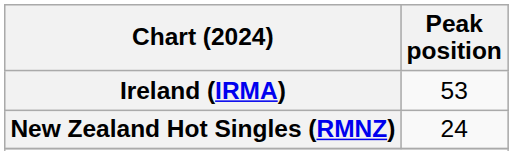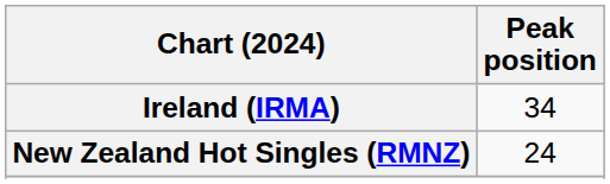Ireland (IRMA) | Peak position: 53 -> 34
